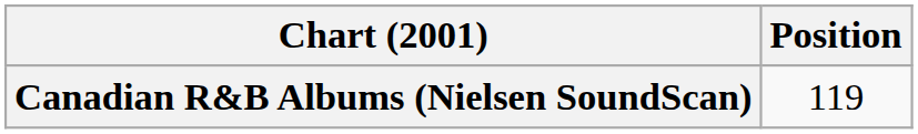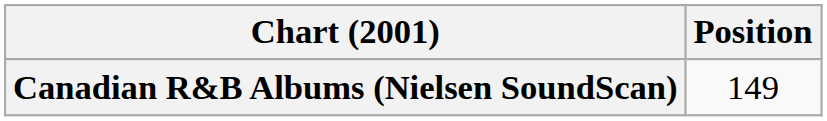Canadian R&B Albums (Nielsen SoundScan) | Position: 119 -> 149
